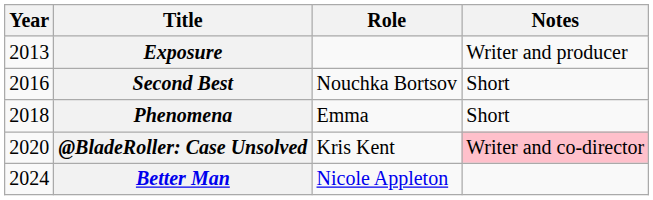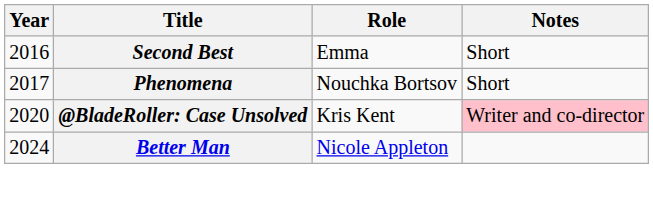- row: 2013 | Exposure | Writer and producer
Second Best | Role: Nouchka Bortsov -> Emma
Phenomena | Year: 2018 -> 2017
Phenomena | Role: Emma -> Nouchka Bortsov
